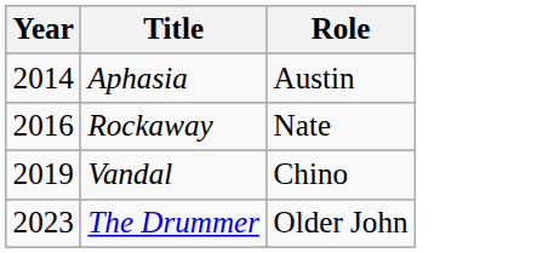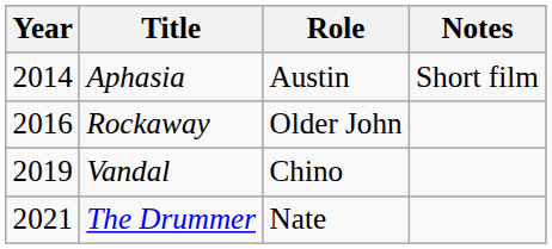+ column: Notes | Short film
Rockaway | Role: Nate -> Older John
The Drummer | Year: 2023 -> 2021
The Drummer | Role: Older John -> Nate
